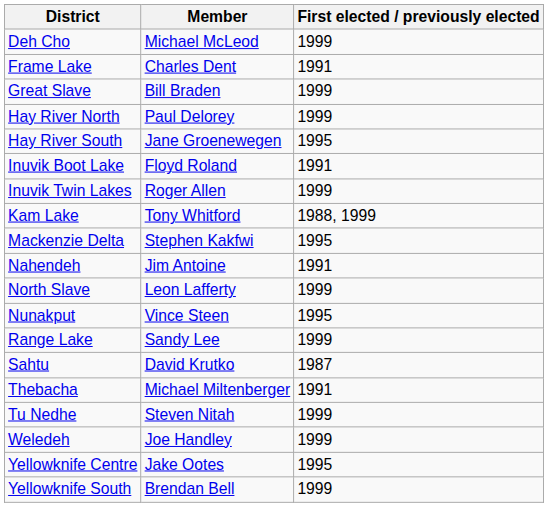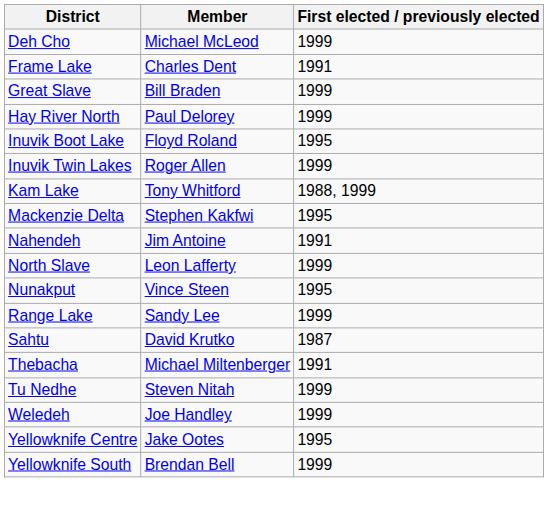- row: Hay River South | Jane Groenewegen | 1995
Inuvik Boot Lake | First elected / previously elected: 1991 -> 1995
